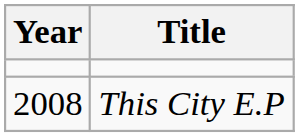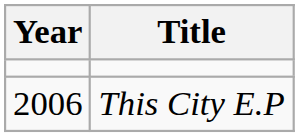This City E.P | Year: 2008 -> 2006
